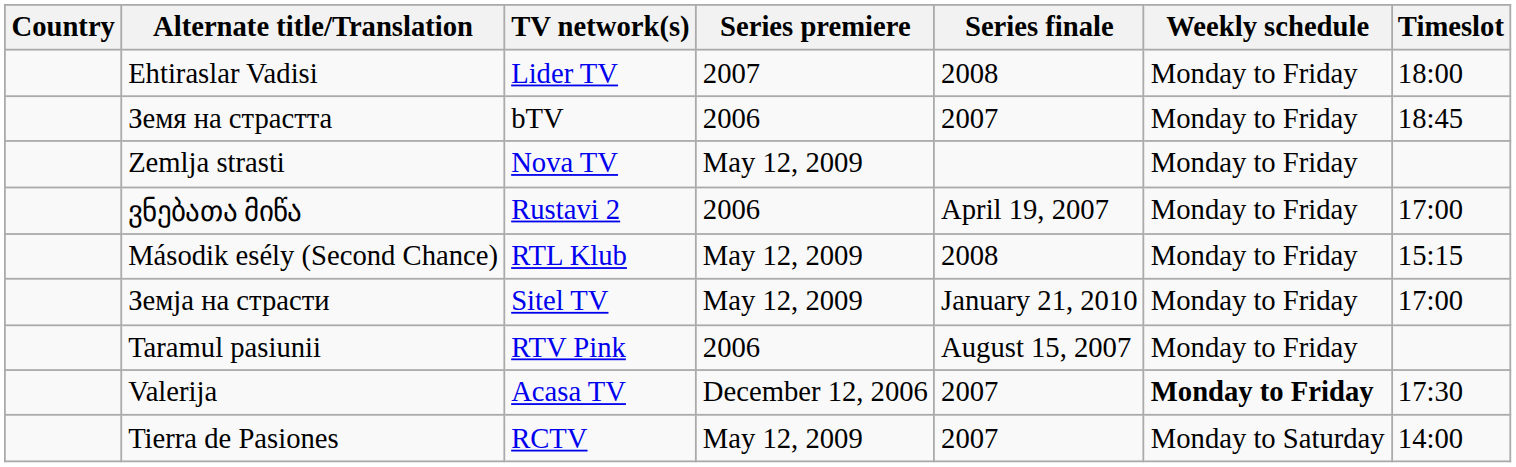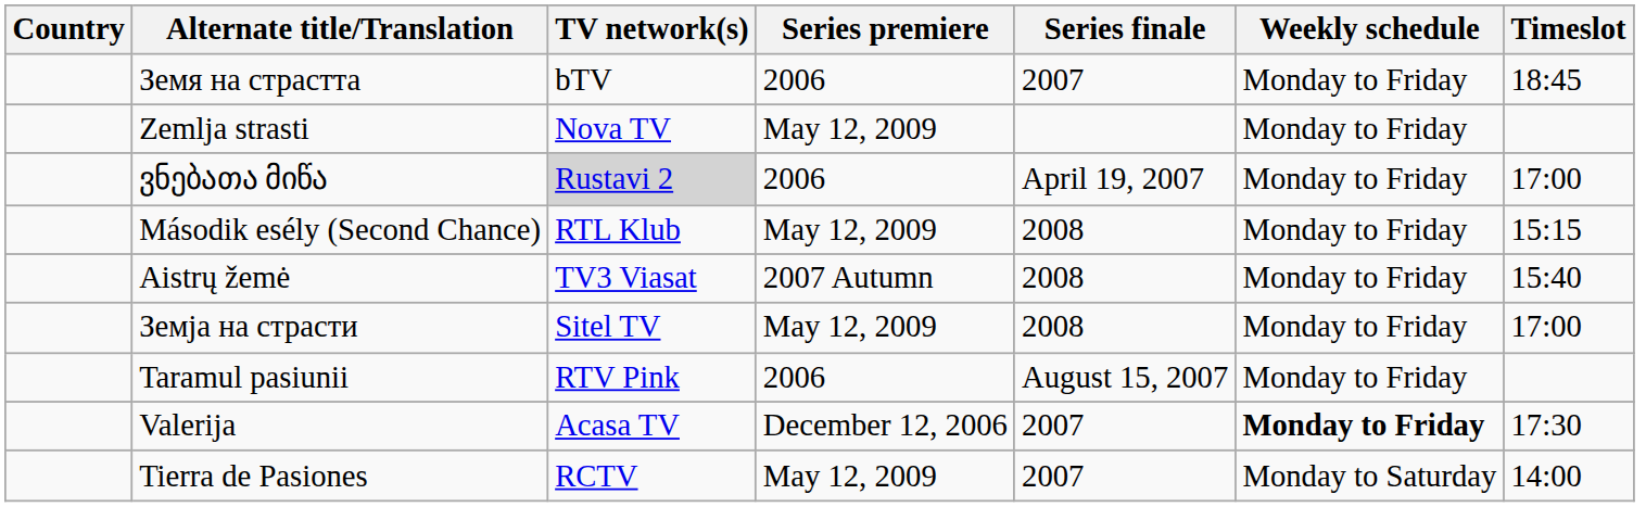- row: Ehtiraslar Vadisi | Lider TV | 2007 | 2008 | Monday to Friday | 18:00
ვნებათა მიწა | TV network(s): no background -> lightgrey background
+ row: Aistrų žemė | TV3 Viasat | 2007 Autumn | 2008 | Monday to Friday | 15:40
Земја на страсти | Series finale: January 21, 2010 -> 2008
